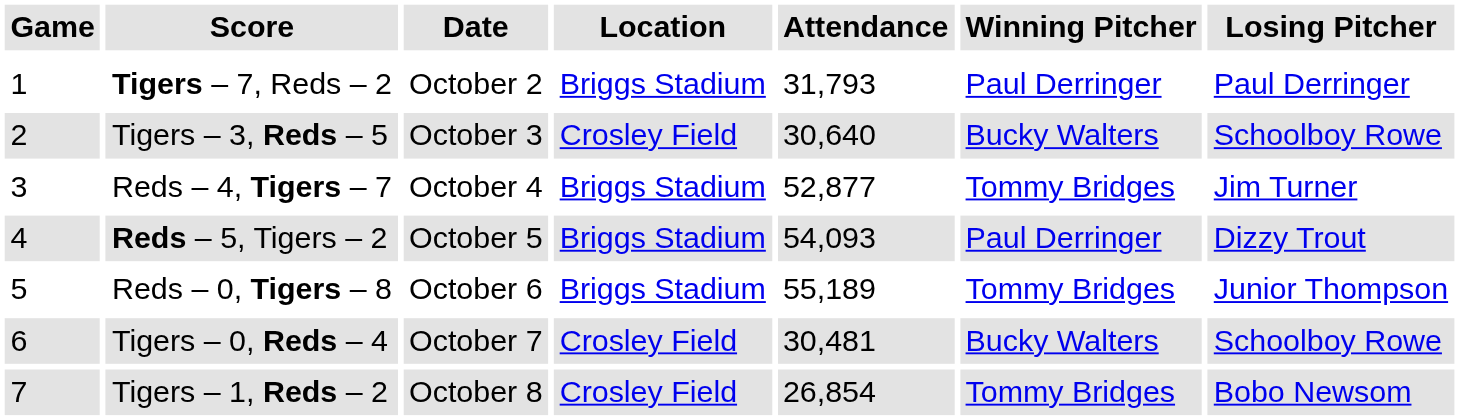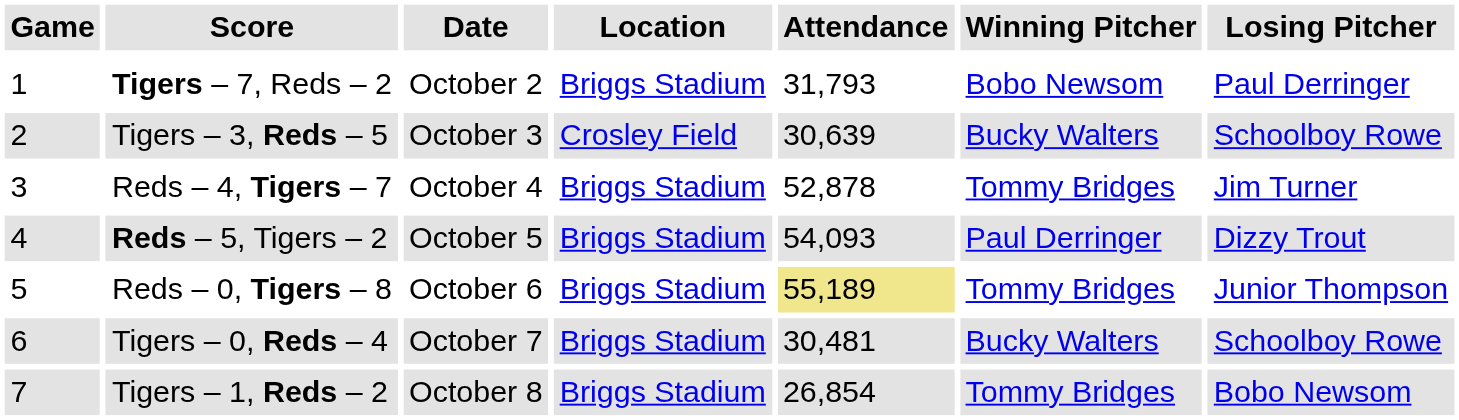Tigers – 7, Reds – 2 | Winning Pitcher: Paul Derringer -> Bobo Newsom
Tigers – 3, Reds – 5 | Attendance: 30,640 -> 30,639
Reds – 4, Tigers – 7 | Attendance: 52,877 -> 52,878
Reds – 0, Tigers – 8 | Attendance: no background -> khaki background
Tigers – 0, Reds – 4 | Location: Crosley Field -> Briggs Stadium
Tigers – 1, Reds – 2 | Location: Crosley Field -> Briggs Stadium
